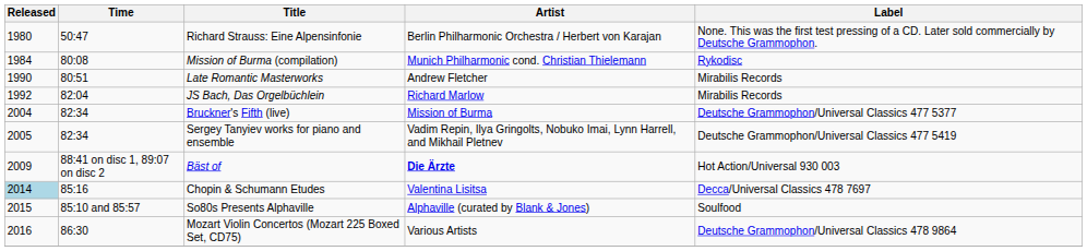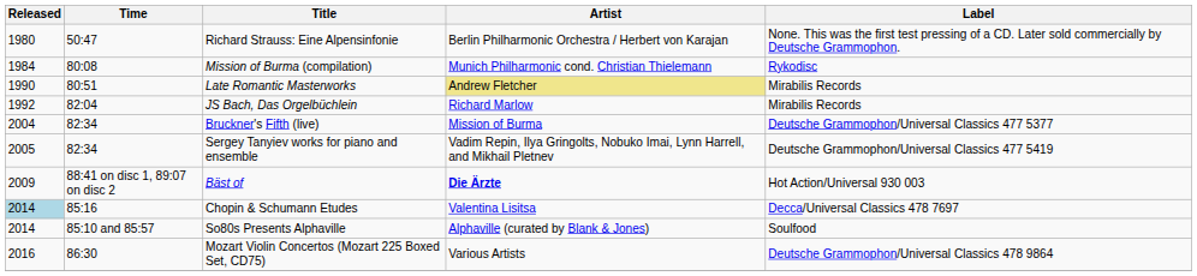Late Romantic Masterworks | Artist: no background -> khaki background
So80s Presents Alphaville | Released: 2015 -> 2014
